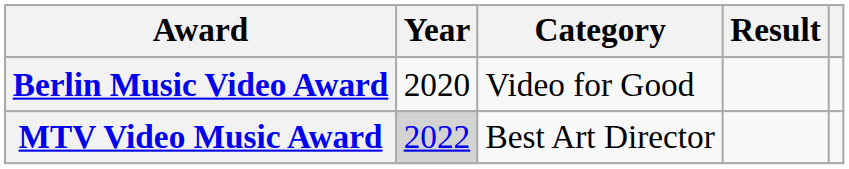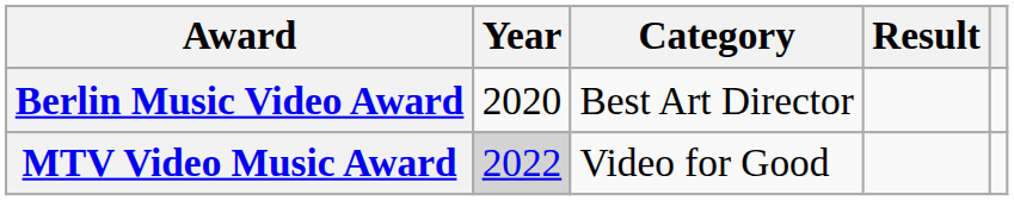Berlin Music Video Award | Category: Video for Good -> Best Art Director
MTV Video Music Award | Category: Best Art Director -> Video for Good
